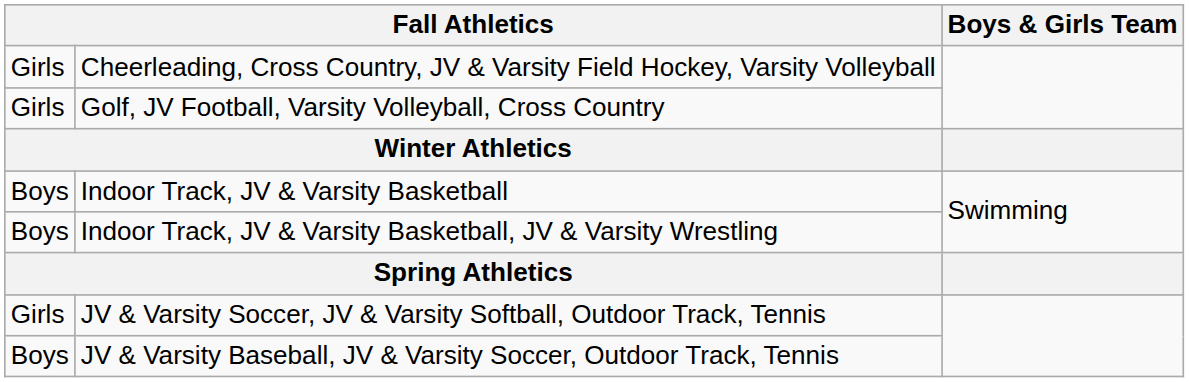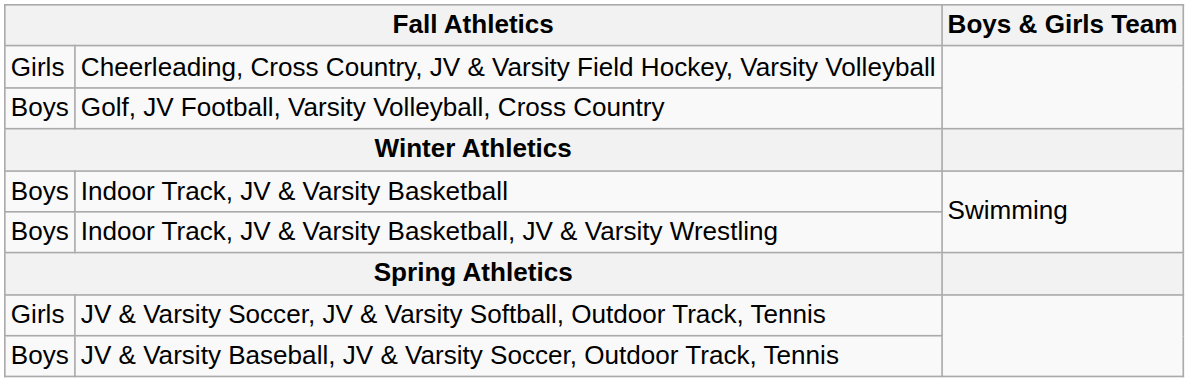Golf, JV Football, Varsity Volleyball, Cross Country | column 1: Girls -> Boys
